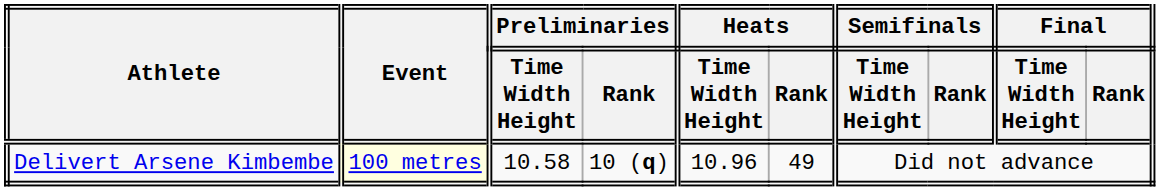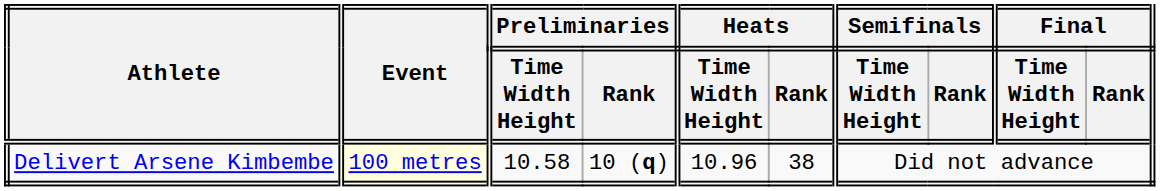Delivert Arsene Kimbembe | Heats / Rank: 49 -> 38
